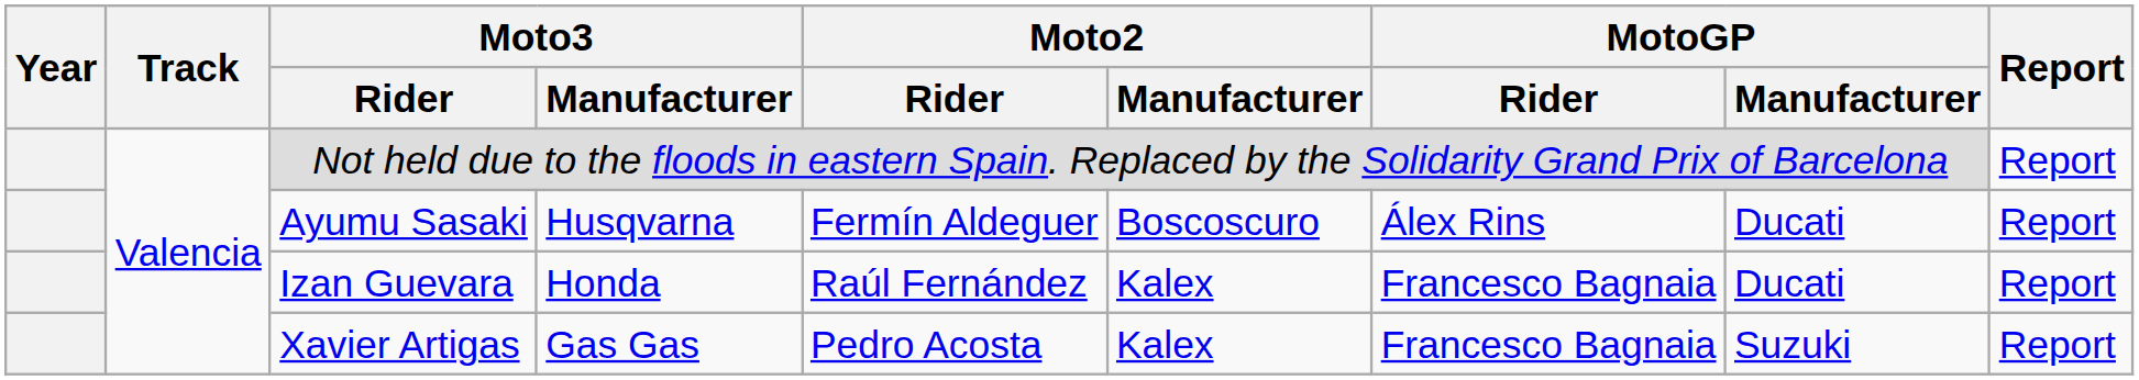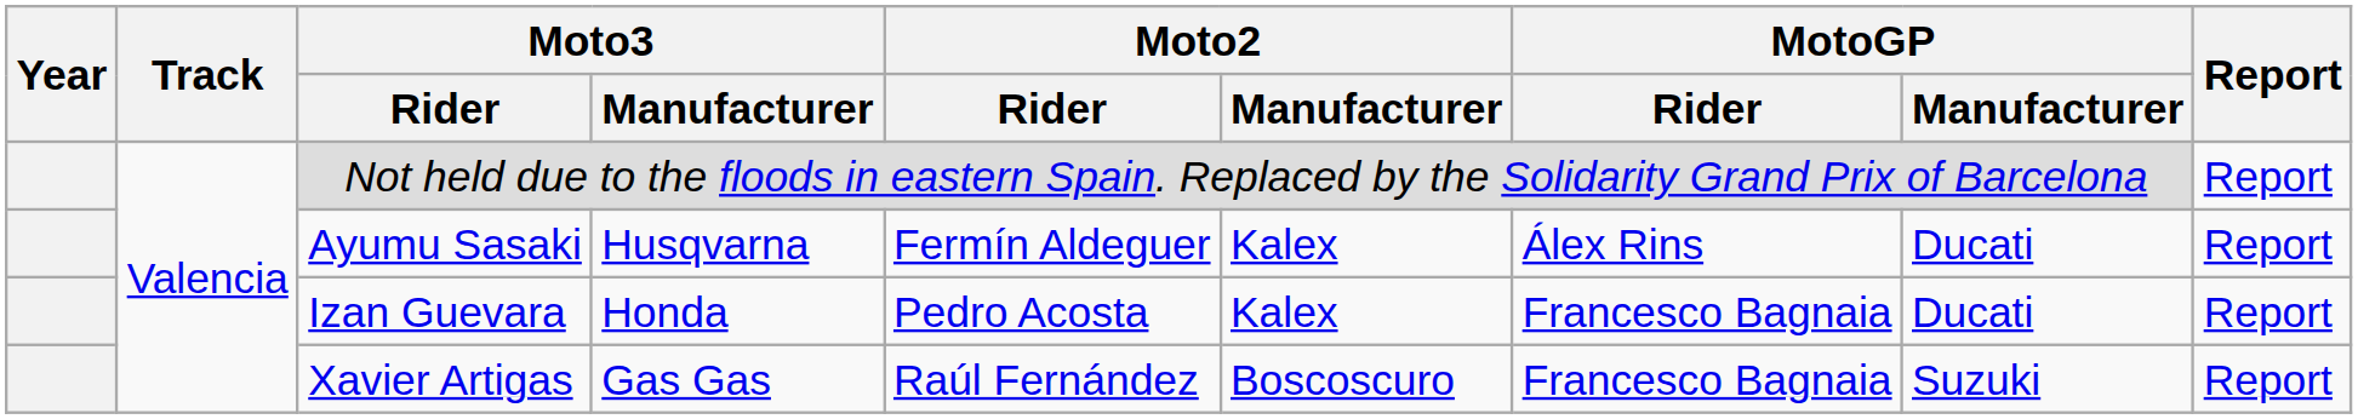Ayumu Sasaki | Moto2 / Manufacturer: Boscoscuro -> Kalex
Izan Guevara | Moto2 / Rider: Raúl Fernández -> Pedro Acosta
Xavier Artigas | Moto2 / Rider: Pedro Acosta -> Raúl Fernández
Xavier Artigas | Moto2 / Manufacturer: Kalex -> Boscoscuro
